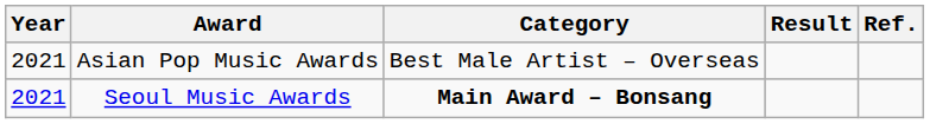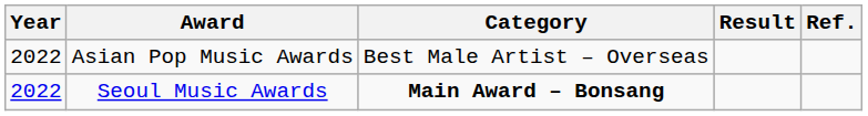Asian Pop Music Awards | Year: 2021 -> 2022
Seoul Music Awards | Year: 2021 -> 2022
